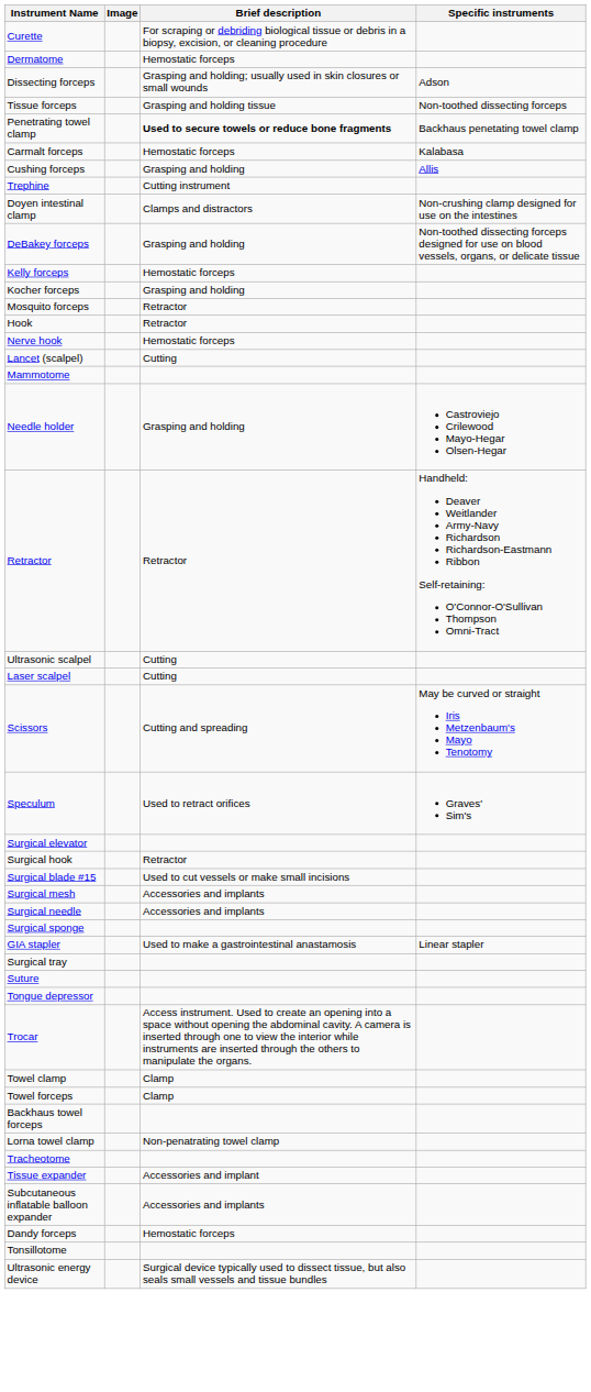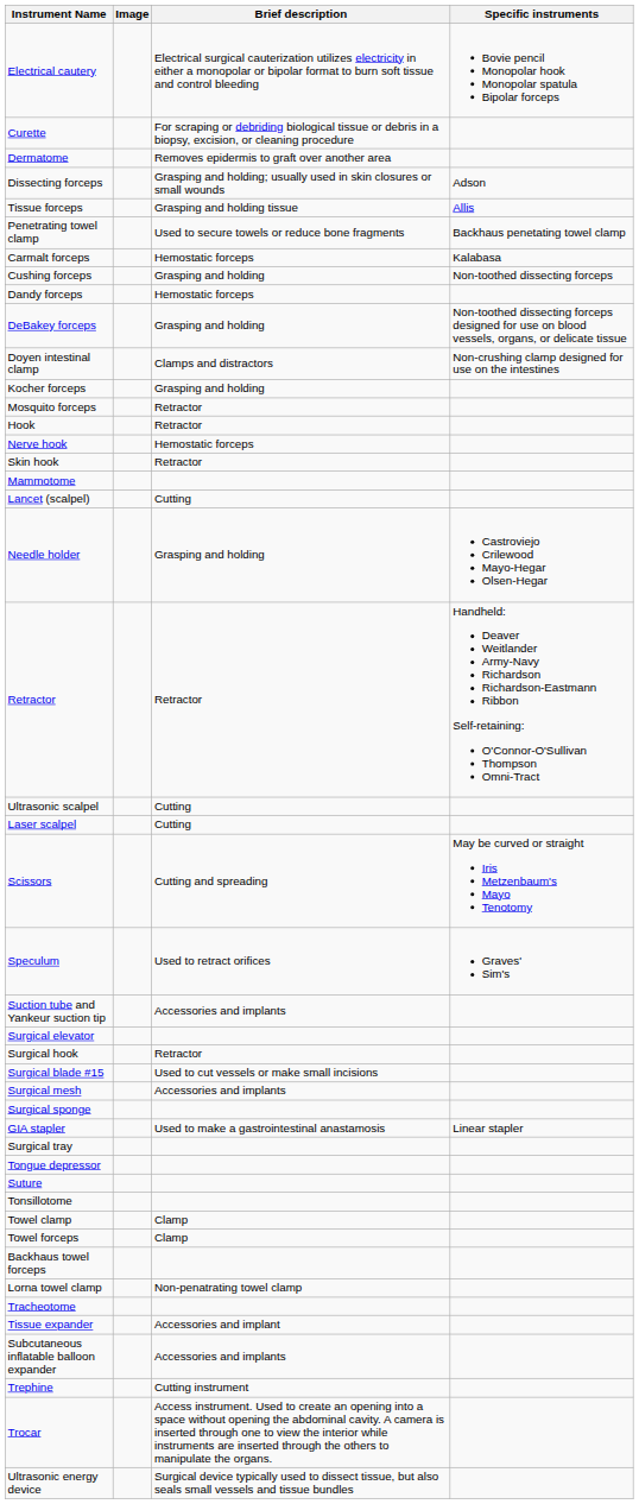+ row: Electrical cautery | Electrical surgical cauterization utilizes electricity in either a monopolar or bipolar format to burn soft tissue and control bleeding | Bovie pencil Monopolar hook Monopolar spatula Bipolar forceps
Dermatome | Brief description: Hemostatic forceps -> Removes epidermis to graft over another area
Tissue forceps | Specific instruments: Non-toothed dissecting forceps -> Allis
Penetrating towel clamp | Brief description: bold -> normal
Cushing forceps | Specific instruments: Allis -> Non-toothed dissecting forceps
rows swapped: Dandy forceps <-> Trephine
rows swapped: DeBakey forceps <-> Doyen intestinal clamp
- row: Kelly forceps | Hemostatic forceps
+ row: Skin hook | Retractor
rows swapped: Lancet (scalpel) <-> Mammotome
+ row: Suction tube and Yankeur suction tip | Accessories and implants
- row: Surgical needle | Accessories and implants
rows swapped: Suture <-> Tongue depressor
rows swapped: Tonsillotome <-> Trocar
